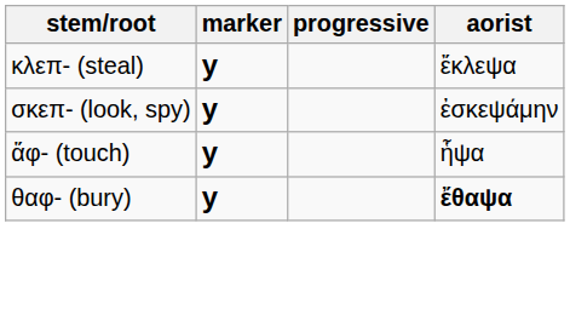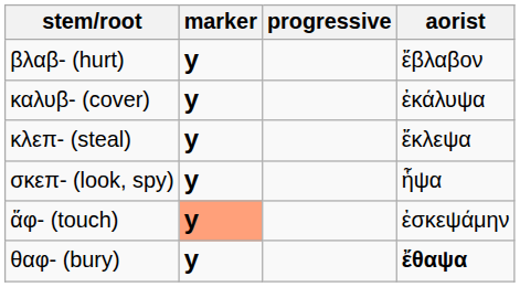+ row: βλαβ- (hurt) | y | ἔβλαβον
+ row: καλυβ- (cover) | y | ἐκάλυψα
σκεπ- (look, spy) | aorist: ἐσκεψάμην -> ἧψα
ἅφ- (touch) | marker: no background -> lightsalmon background
ἅφ- (touch) | aorist: ἧψα -> ἐσκεψάμην
